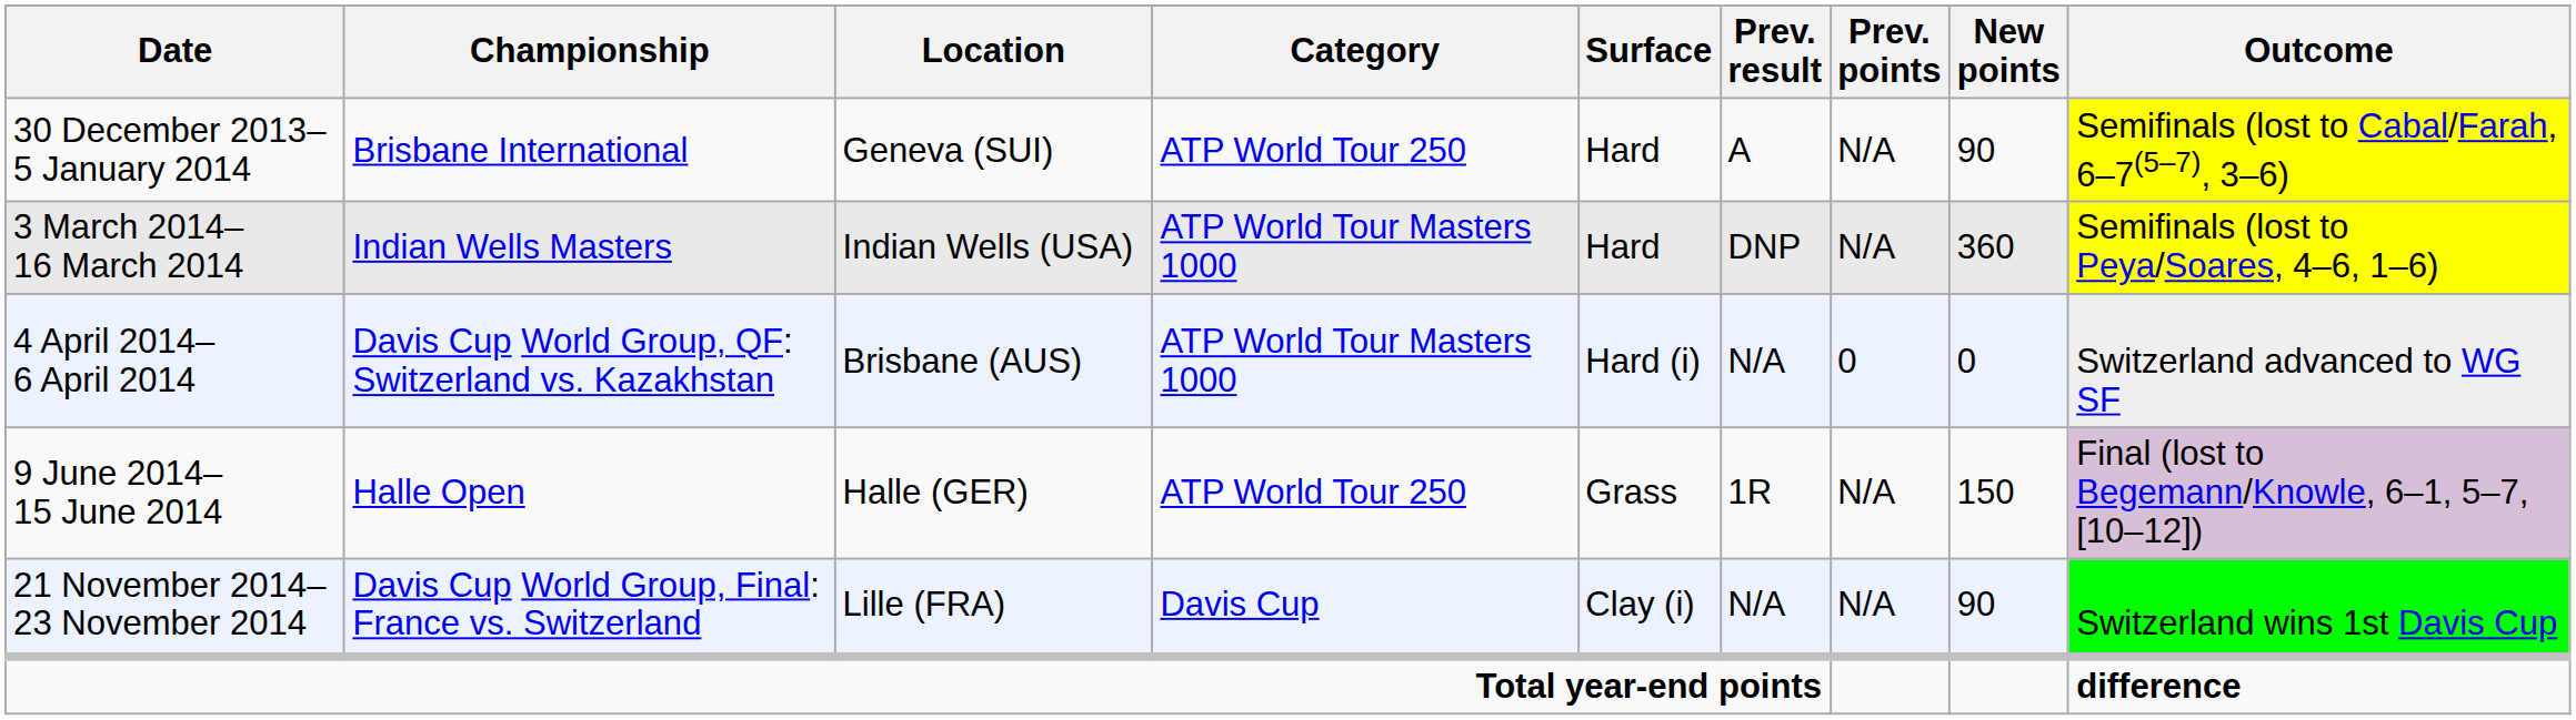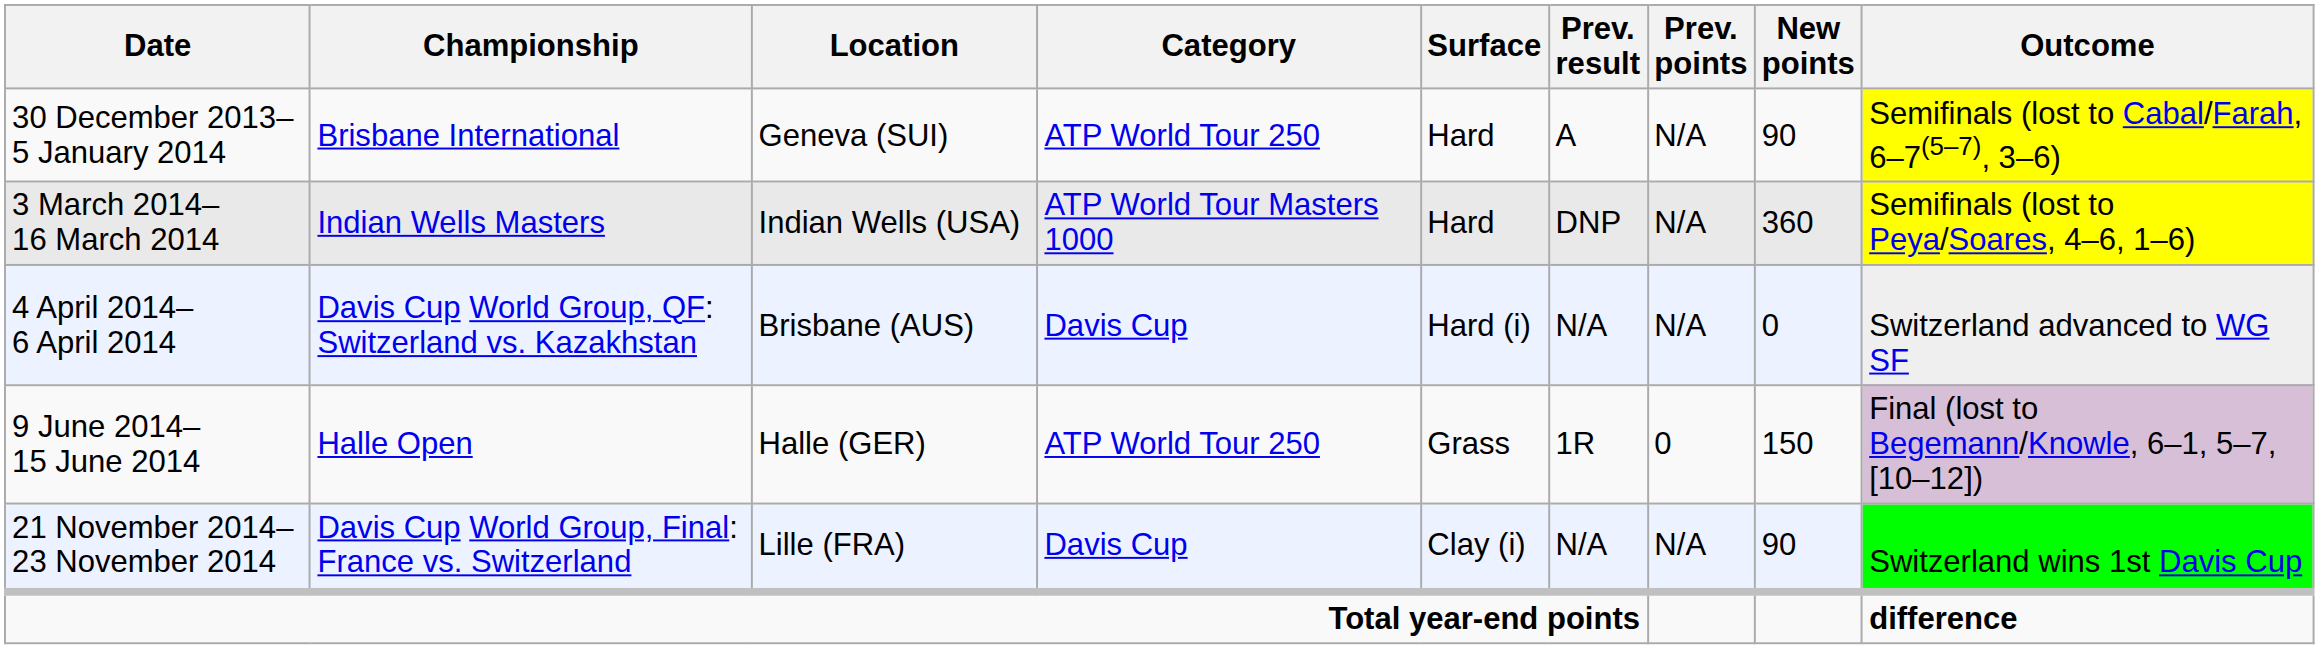4 April 2014– 6 April 2014 | Category: ATP World Tour Masters 1000 -> Davis Cup
4 April 2014– 6 April 2014 | Prev. points: 0 -> N/A
9 June 2014– 15 June 2014 | Prev. points: N/A -> 0
